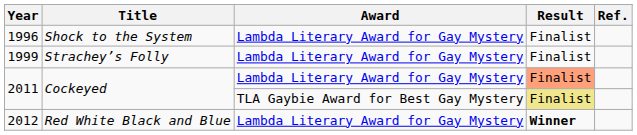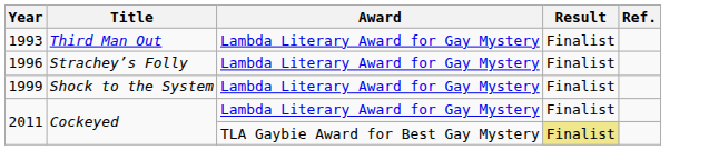+ row: 1993 | Third Man Out | Lambda Literary Award for Gay Mystery | Finalist
1996 | Title: Shock to the System -> Strachey’s Folly
1999 | Title: Strachey’s Folly -> Shock to the System
2011 / Lambda Literary Award for Gay Mystery | Result: lightsalmon background -> no background
- row: 2012 | Red White Black and Blue | Lambda Literary Award for Gay Mystery | Winner
